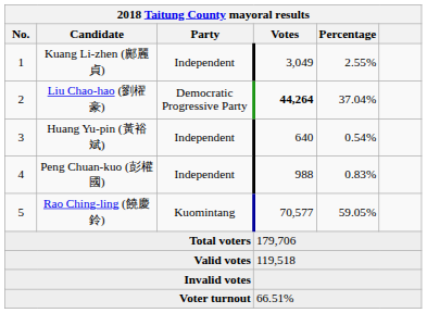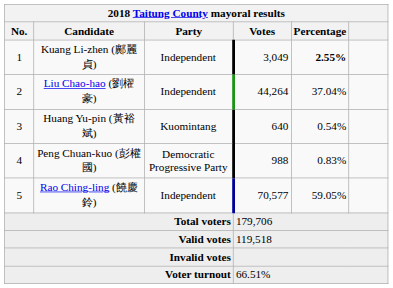Kuang Li-zhen (鄺麗貞) | Percentage: normal -> bold
Liu Chao-hao (劉櫂豪) | Party: Democratic Progressive Party -> Independent
Liu Chao-hao (劉櫂豪) | Votes: bold -> normal
Huang Yu-pin (黃裕斌) | Party: Independent -> Kuomintang
Peng Chuan-kuo (彭權國) | Party: Independent -> Democratic Progressive Party
Rao Ching-ling (饒慶鈴) | Party: Kuomintang -> Independent
